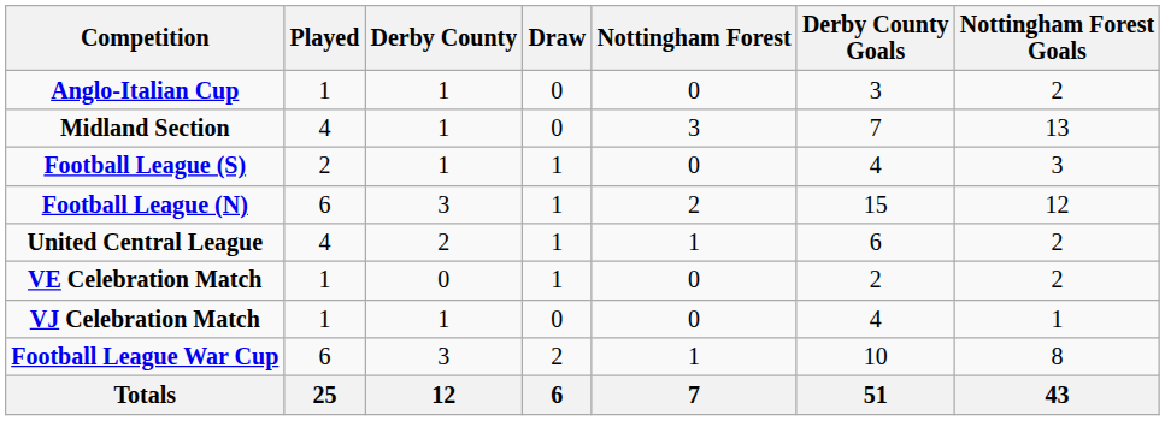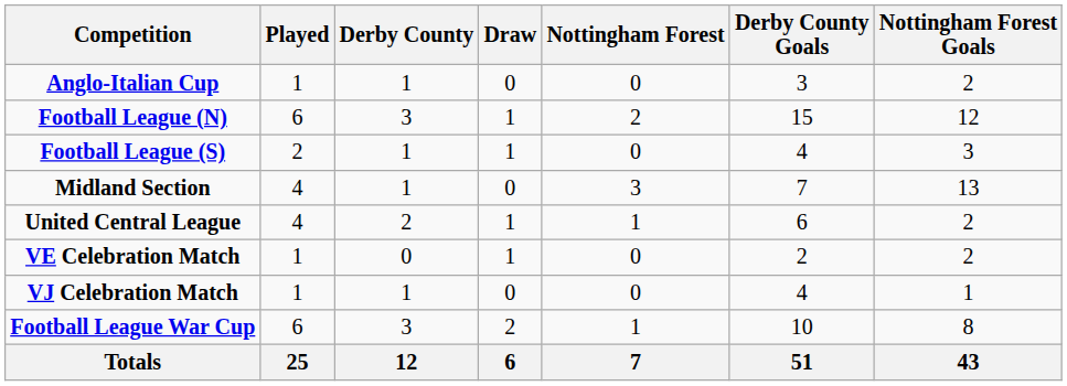rows swapped: Football League (N) <-> Midland Section
